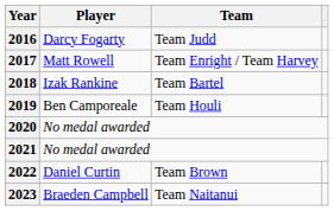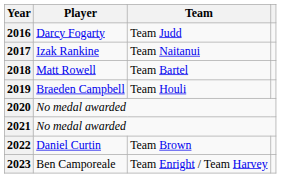2017 | Player: Matt Rowell -> Izak Rankine
2017 | Team: Team Enright / Team Harvey -> Team Naitanui
2018 | Player: Izak Rankine -> Matt Rowell
2019 | Player: Ben Camporeale -> Braeden Campbell
2023 | Player: Braeden Campbell -> Ben Camporeale
2023 | Team: Team Naitanui -> Team Enright / Team Harvey
